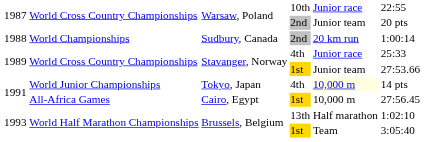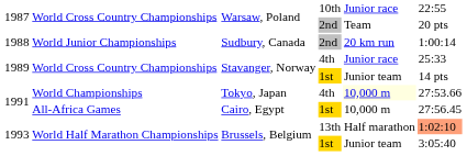Warsaw, Poland / 2nd | column 5: Junior team -> Team
Sudbury, Canada | column 2: World Championships -> World Junior Championships
Stavanger, Norway / 1st | column 6: 27:53.66 -> 14 pts
Tokyo, Japan | column 2: World Junior Championships -> World Championships
Tokyo, Japan | column 6: 14 pts -> 27:53.66
Brussels, Belgium / 13th | column 6: no background -> lightsalmon background
Brussels, Belgium / 1st | column 5: Team -> Junior team
